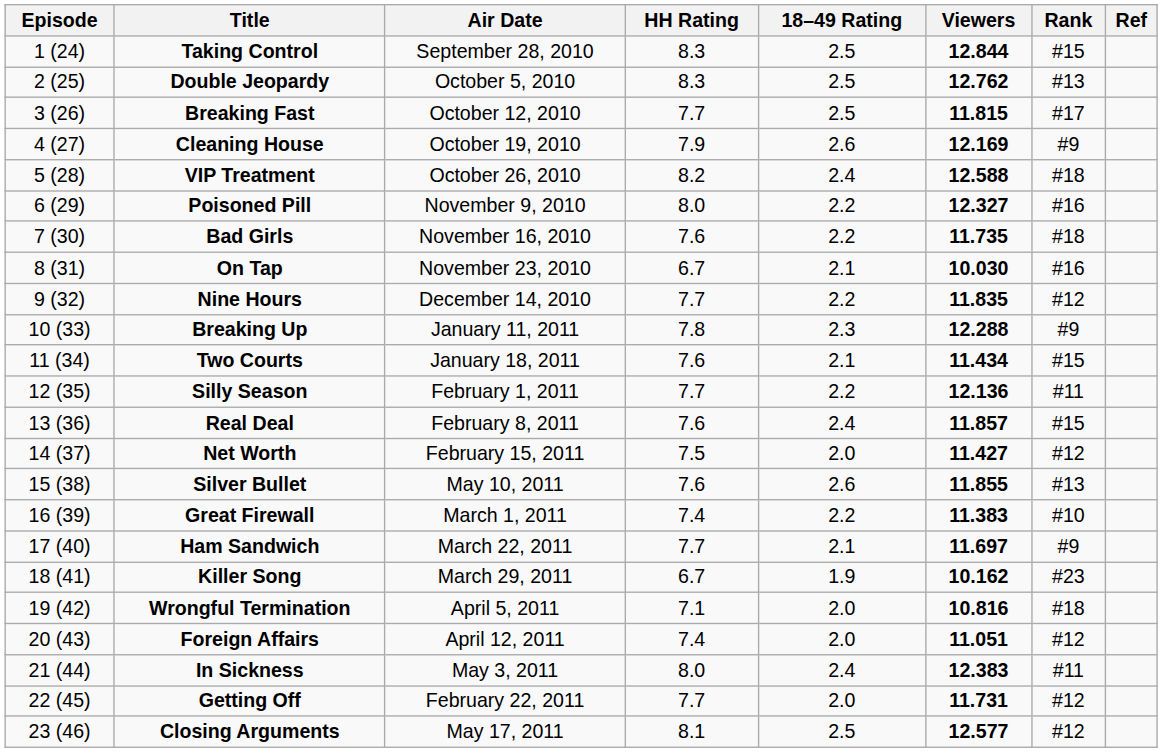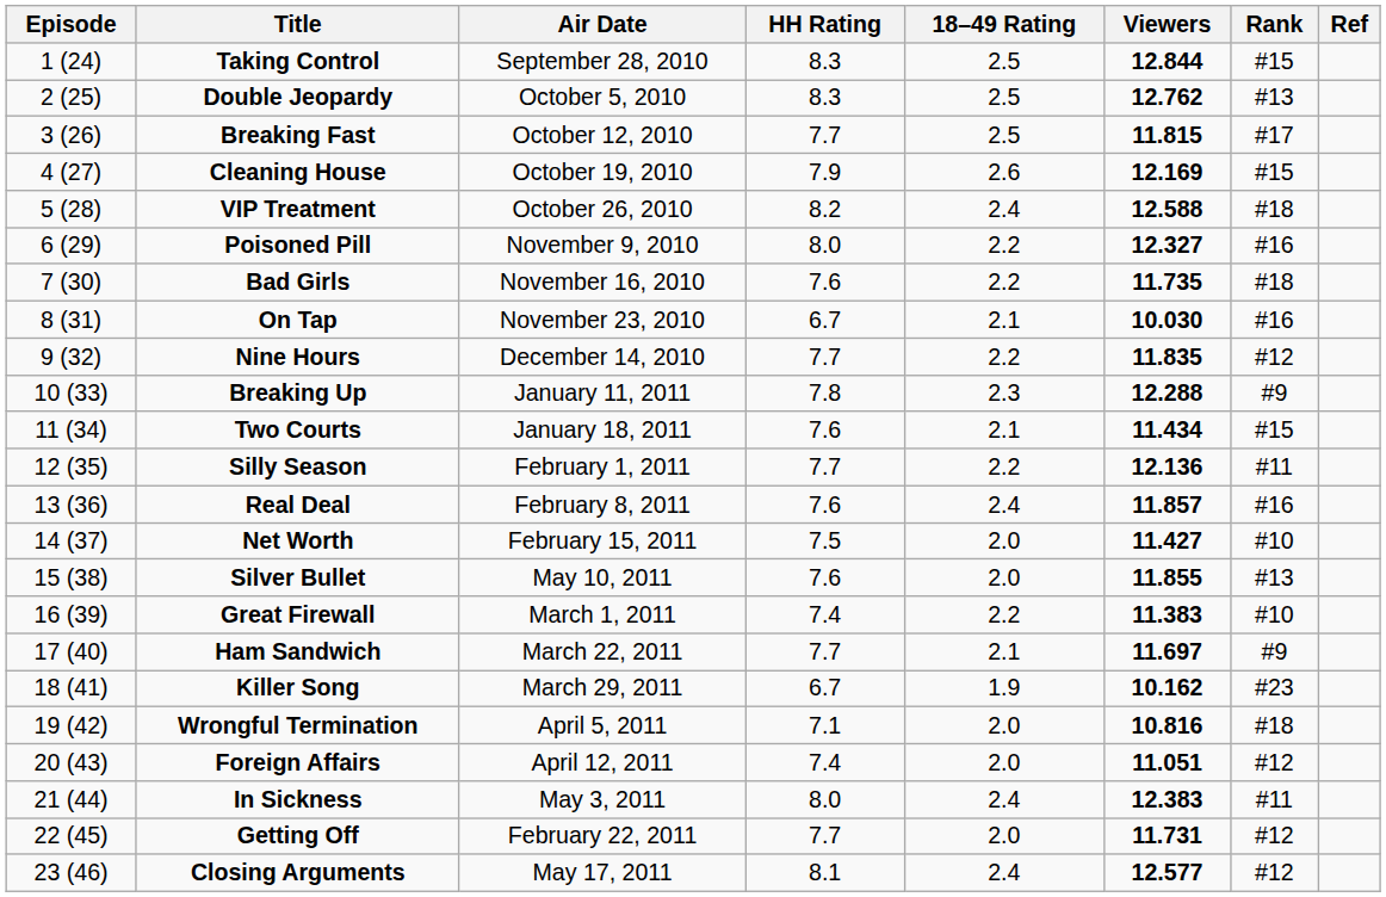Cleaning House | Rank: #9 -> #15
Real Deal | Rank: #15 -> #16
Net Worth | Rank: #12 -> #10
Silver Bullet | 18–49 Rating: 2.6 -> 2.0
Closing Arguments | 18–49 Rating: 2.5 -> 2.4
